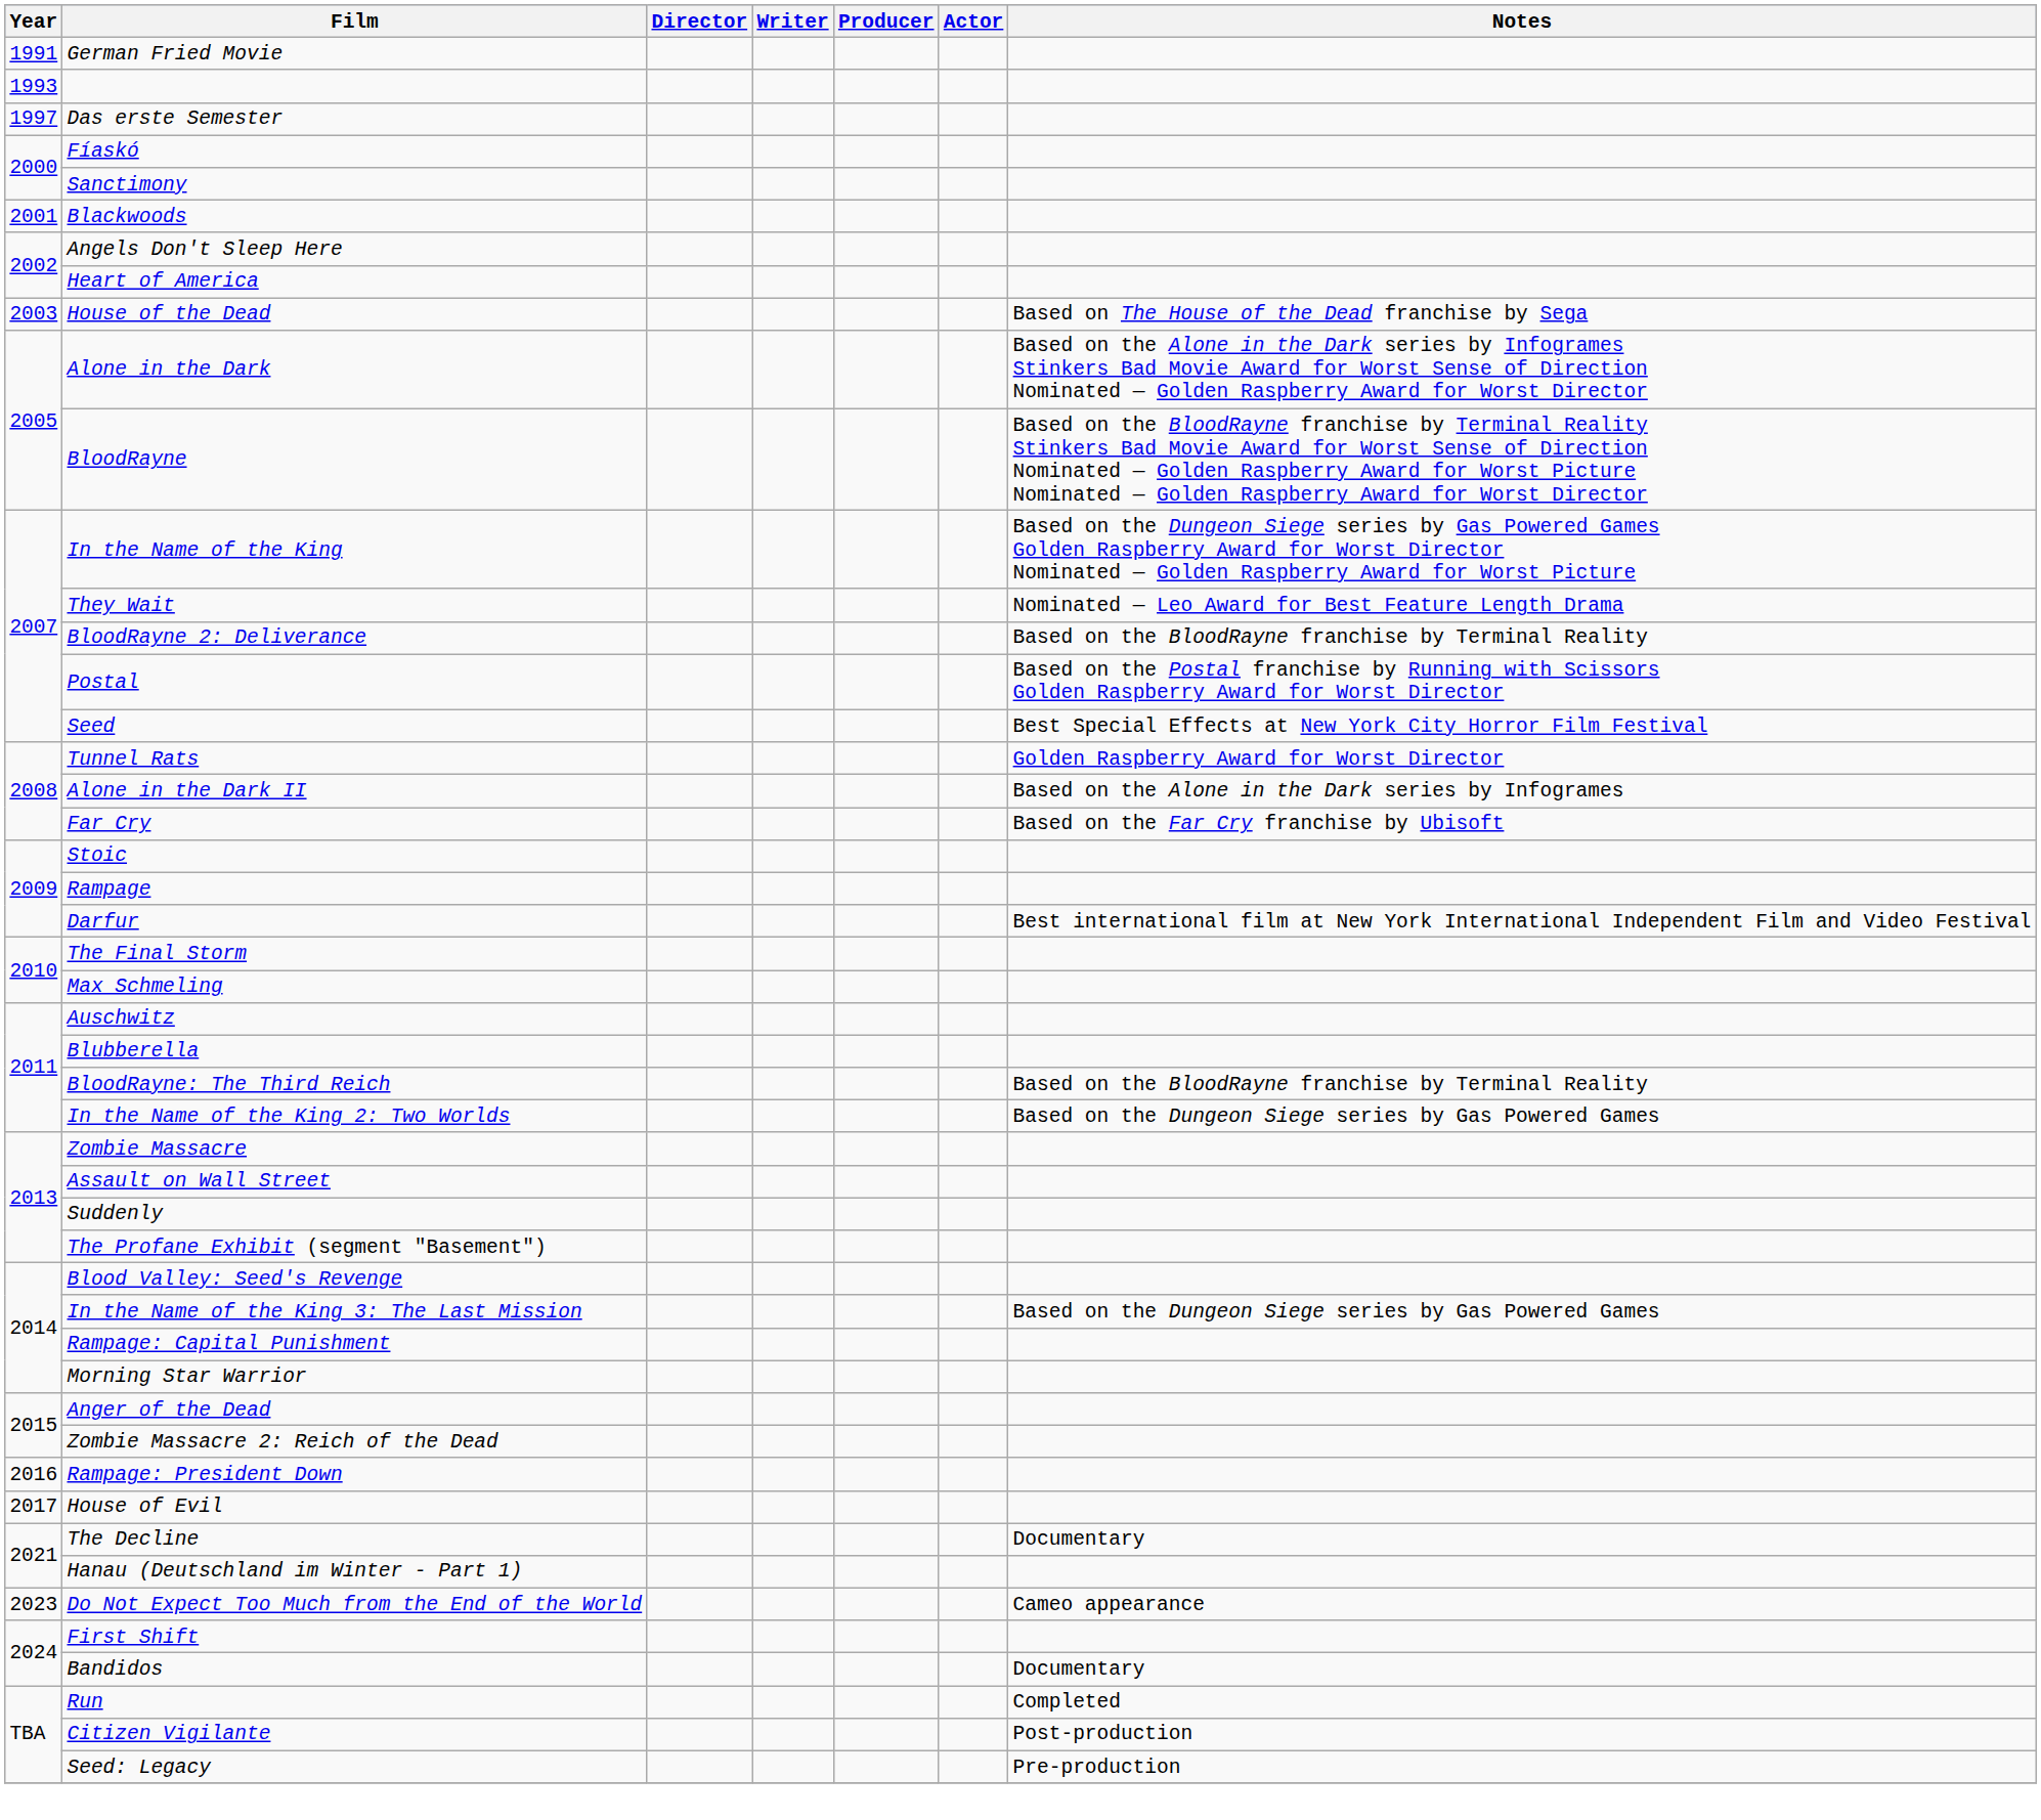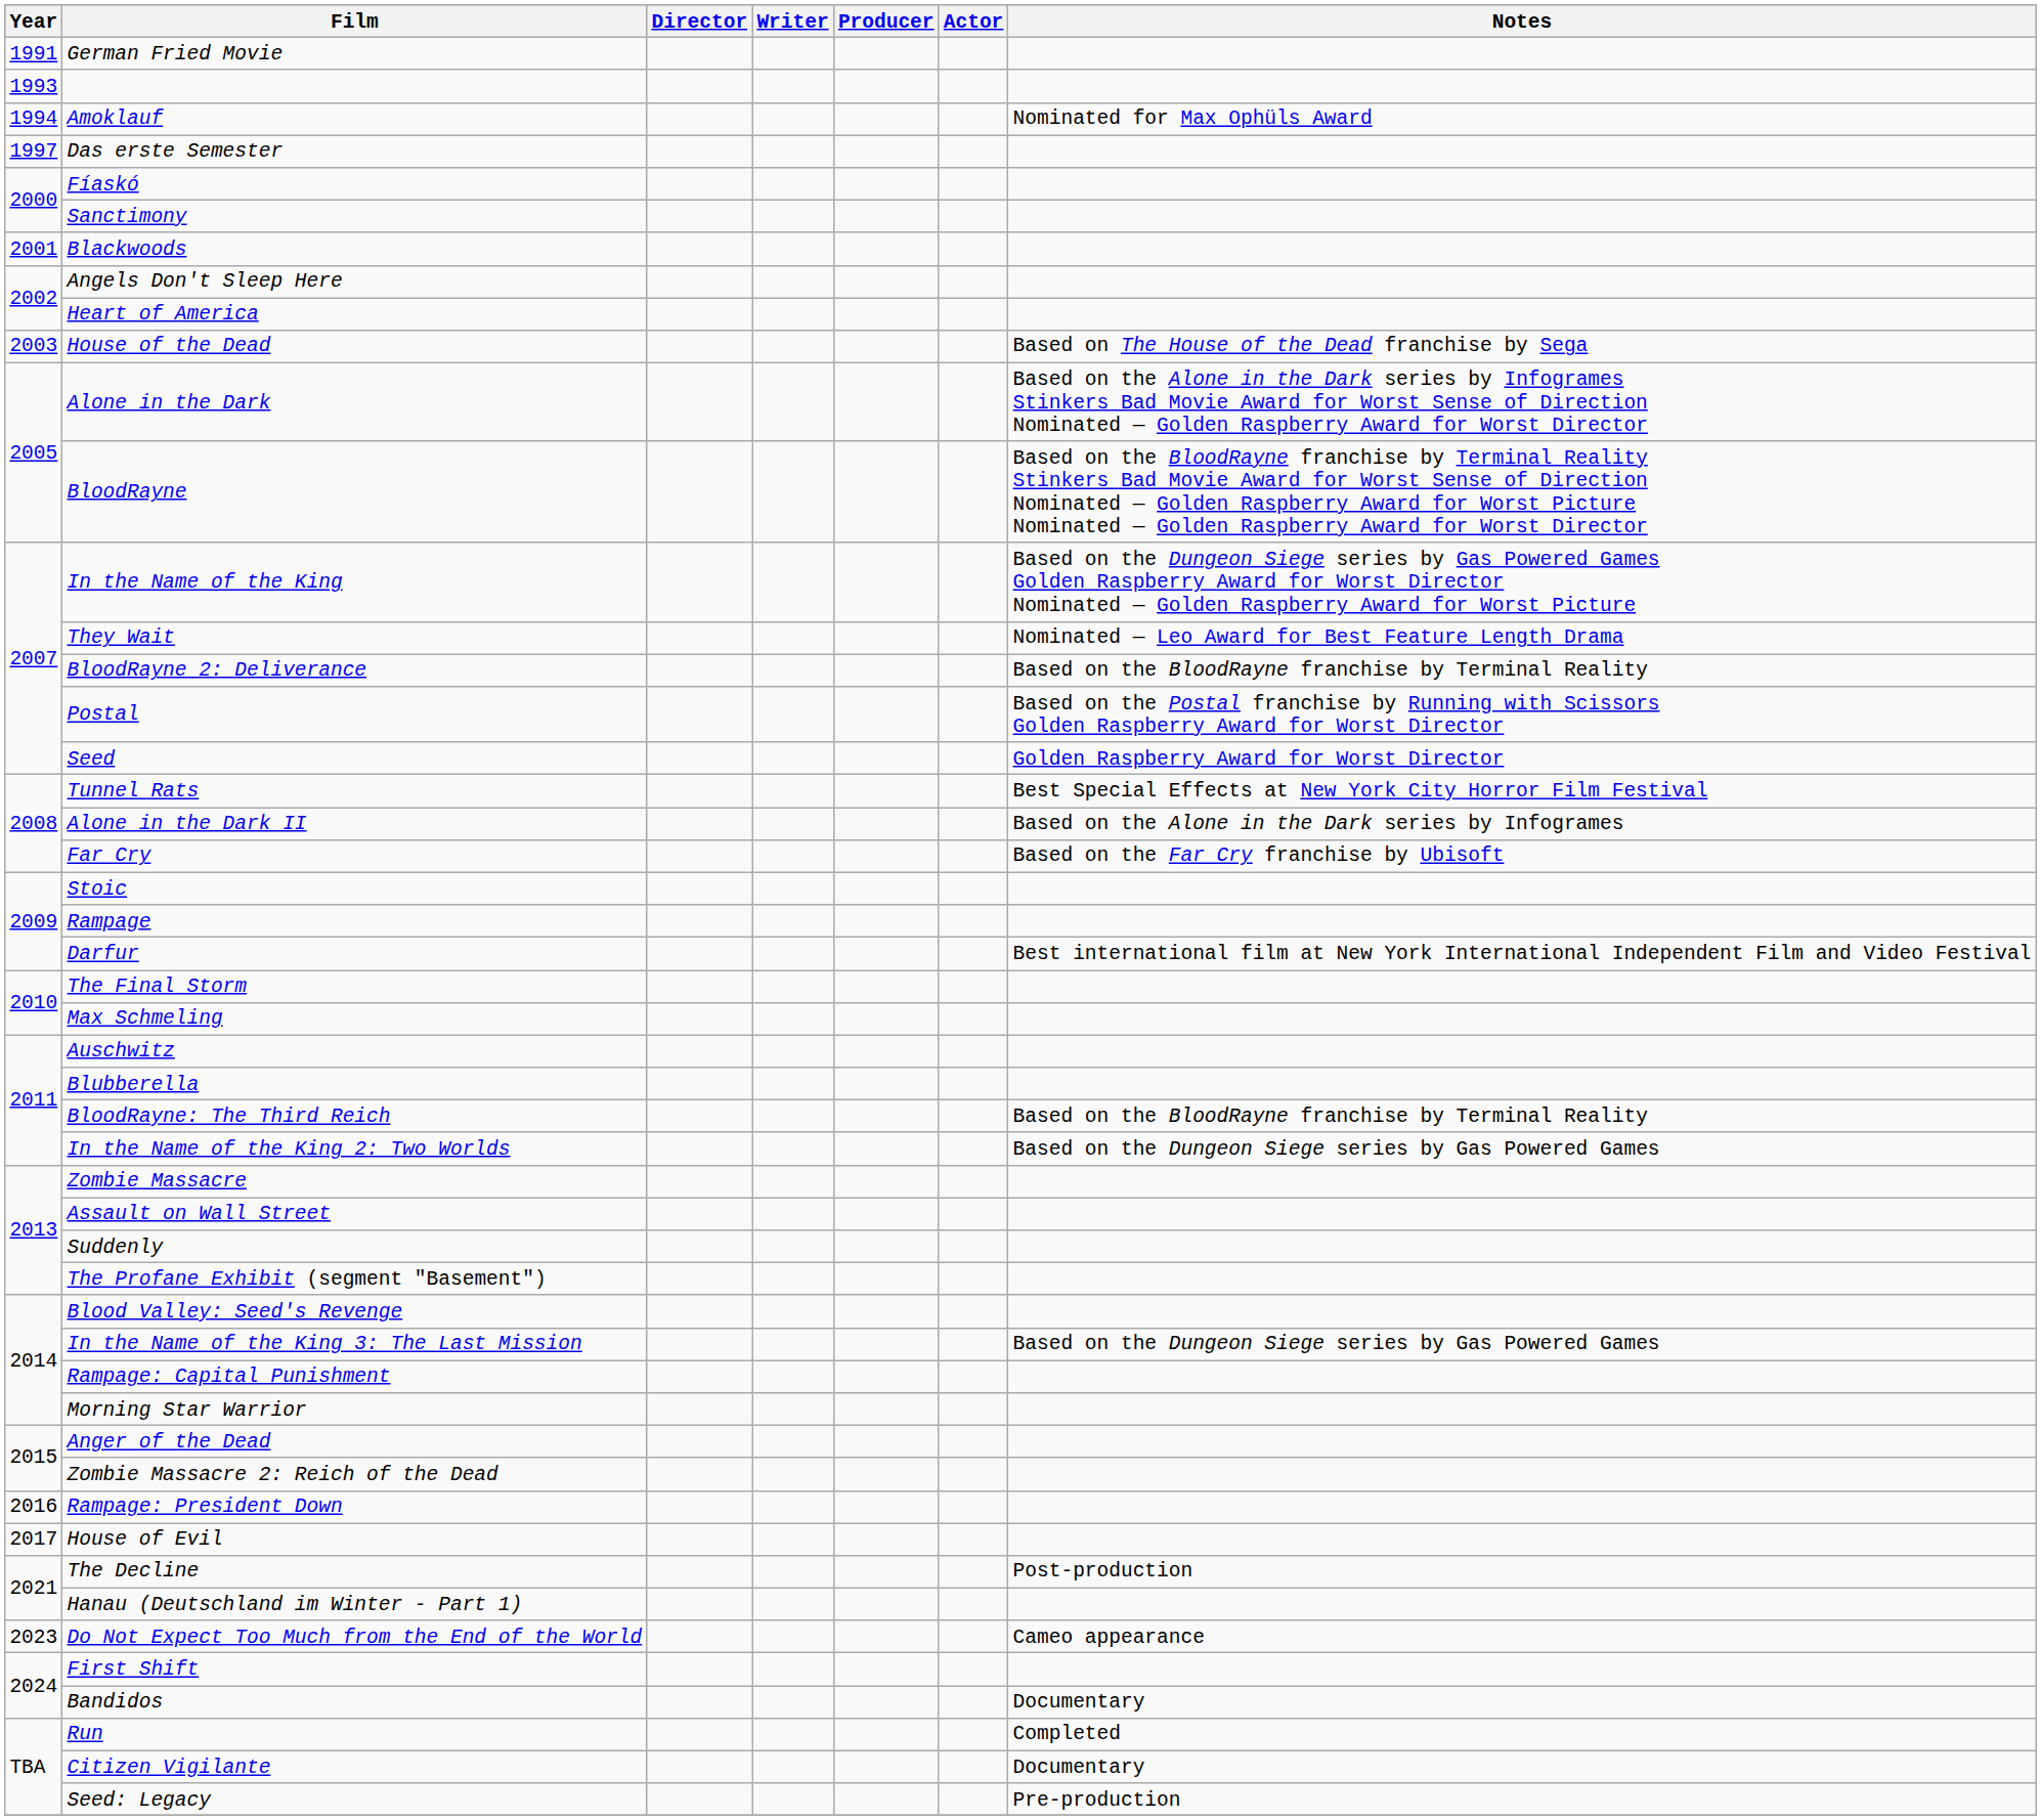+ row: 1994 | Amoklauf | Nominated for Max Ophüls Award
Seed | Notes: Best Special Effects at New York City Horror Film Festival -> Golden Raspberry Award for Worst Director
Tunnel Rats | Notes: Golden Raspberry Award for Worst Director -> Best Special Effects at New York City Horror Film Festival
The Decline | Notes: Documentary -> Post-production
Citizen Vigilante | Notes: Post-production -> Documentary
